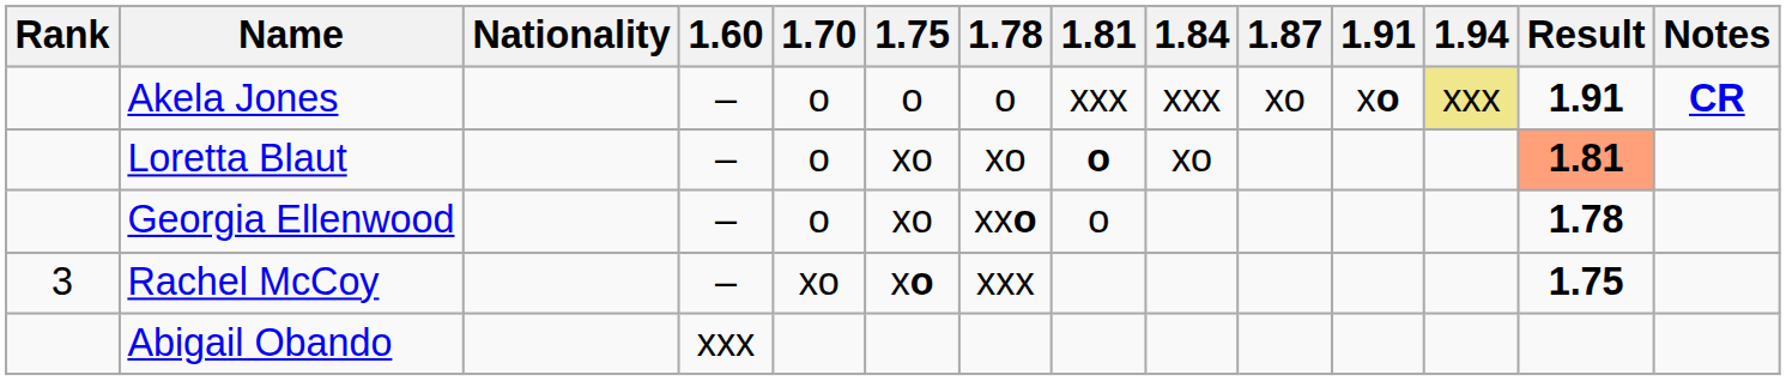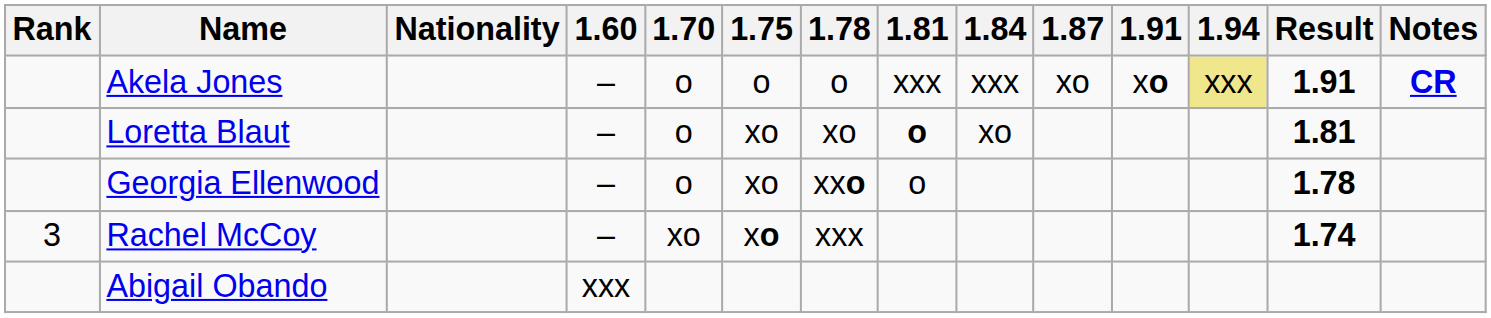Loretta Blaut | Result: lightsalmon background -> no background
Rachel McCoy | Result: 1.75 -> 1.74
